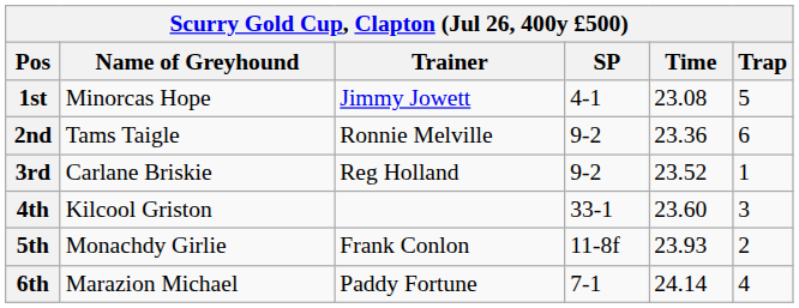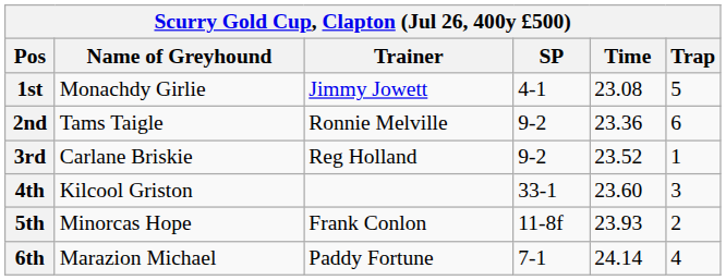1st | Name of Greyhound: Minorcas Hope -> Monachdy Girlie
5th | Name of Greyhound: Monachdy Girlie -> Minorcas Hope
